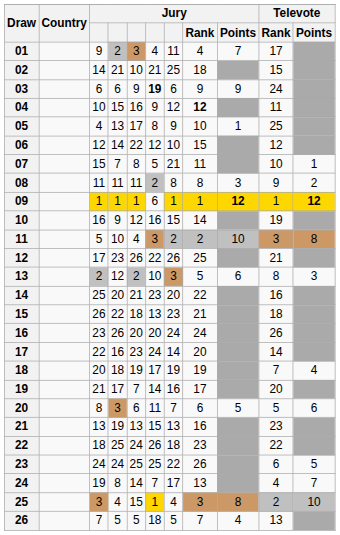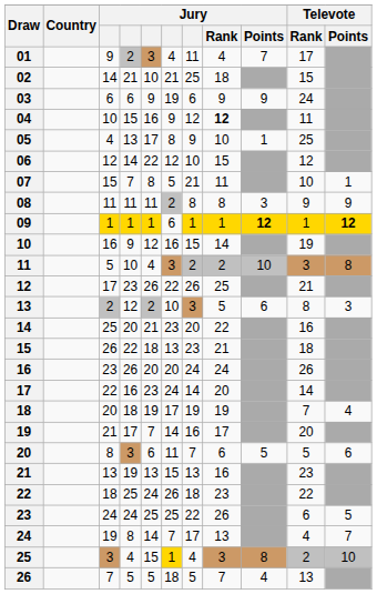03 | column 6: bold -> normal
08 | Televote / Points: 2 -> 9
